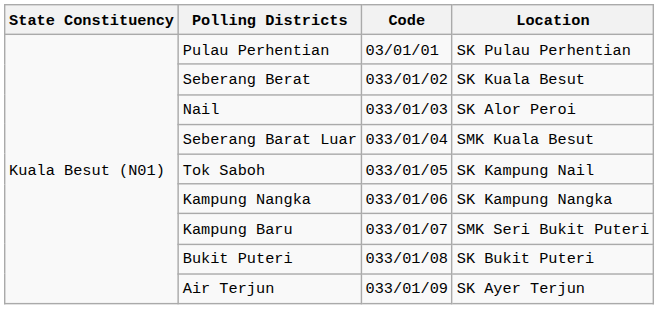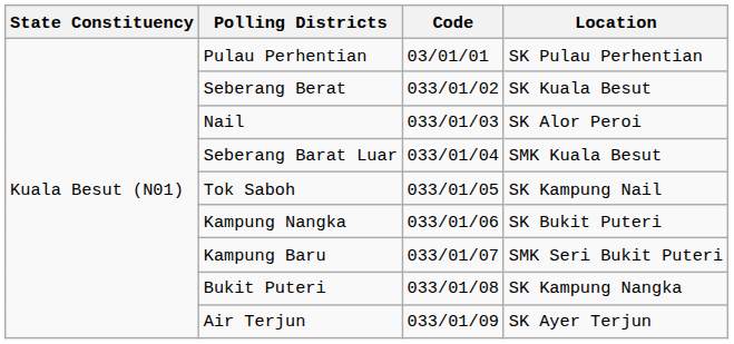Kampung Nangka | Location: SK Kampung Nangka -> SK Bukit Puteri
Bukit Puteri | Location: SK Bukit Puteri -> SK Kampung Nangka
